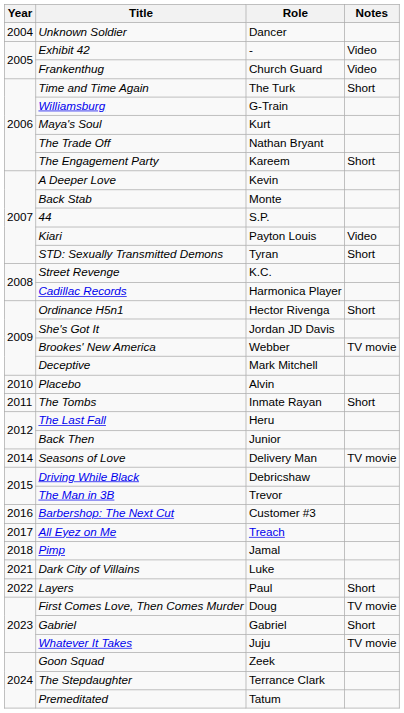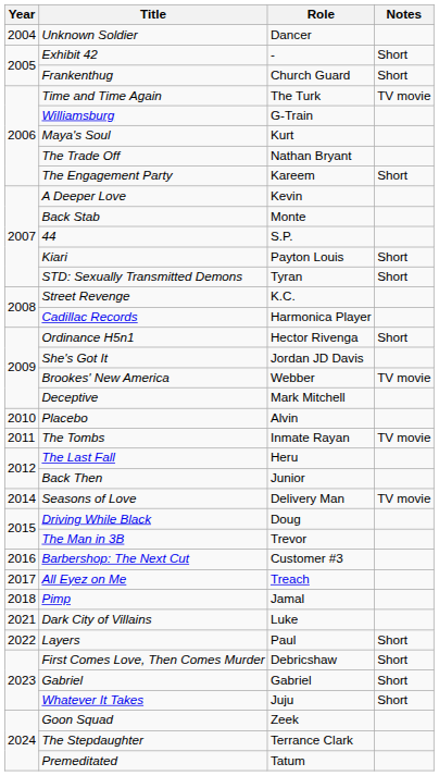Exhibit 42 | Notes: Video -> Short
Frankenthug | Notes: Video -> Short
Time and Time Again | Notes: Short -> TV movie
Kiari | Notes: Video -> Short
The Tombs | Notes: Short -> TV movie
Driving While Black | Role: Debricshaw -> Doug
First Comes Love, Then Comes Murder | Role: Doug -> Debricshaw
First Comes Love, Then Comes Murder | Notes: TV movie -> Short
Whatever It Takes | Notes: TV movie -> Short
